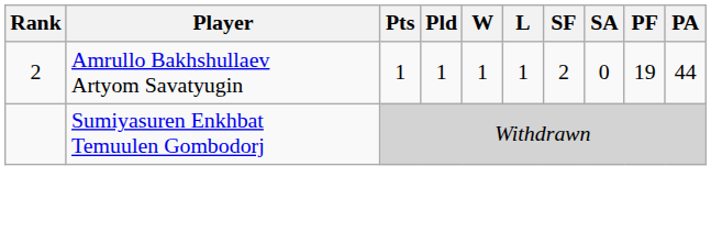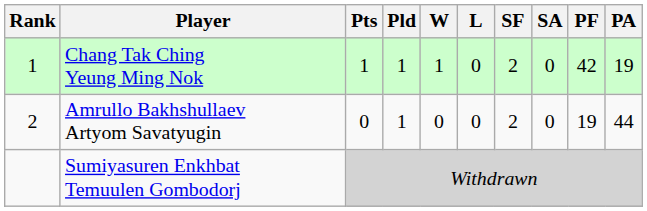+ row: 1 | Chang Tak Ching Yeung Ming Nok | 1 | 1 | 1 | 0 | 2 | 0 | 42 | 19
Amrullo Bakhshullaev Artyom Savatyugin | Pts: 1 -> 0
Amrullo Bakhshullaev Artyom Savatyugin | W: 1 -> 0
Amrullo Bakhshullaev Artyom Savatyugin | L: 1 -> 0
